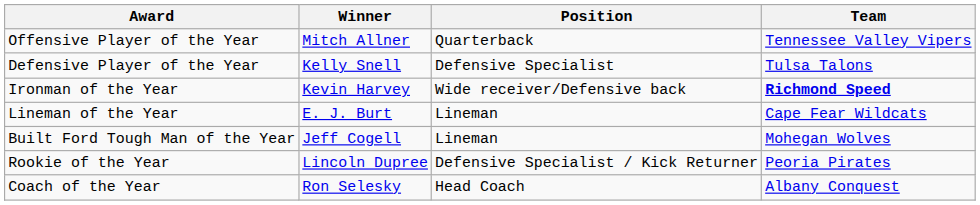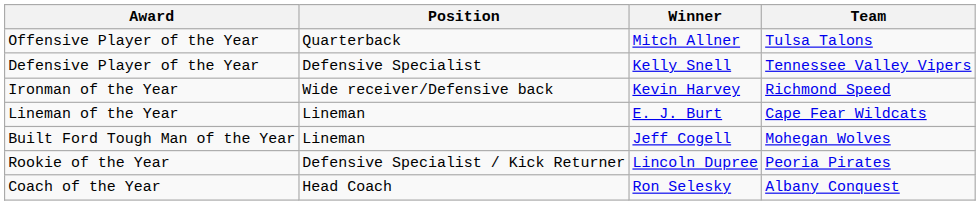columns swapped: Winner <-> Position
Offensive Player of the Year | Team: Tennessee Valley Vipers -> Tulsa Talons
Defensive Player of the Year | Team: Tulsa Talons -> Tennessee Valley Vipers
Ironman of the Year | Team: bold -> normal
